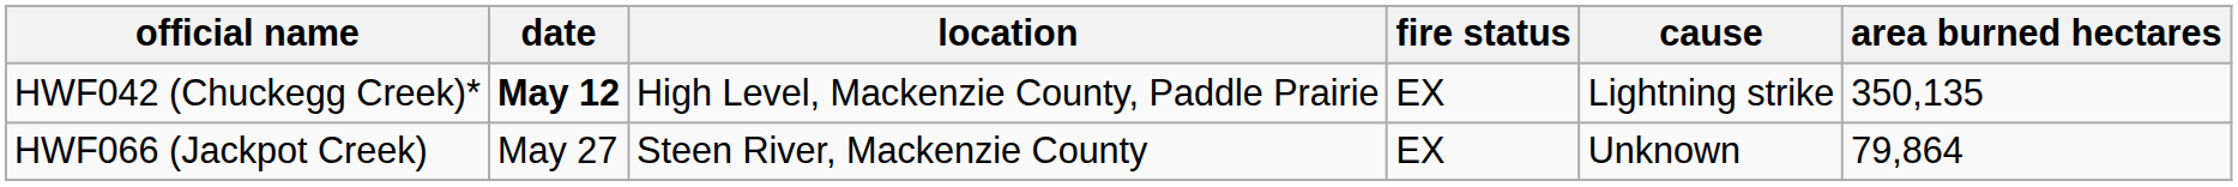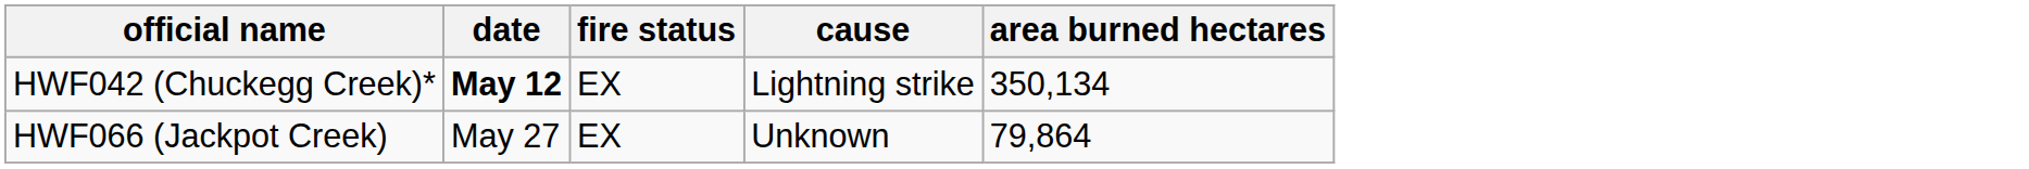- column: location | High Level, Mackenzie County, Paddle Prairie | Steen River, Mackenzie County
HWF042 (Chuckegg Creek)* | area burned hectares: 350,135 -> 350,134
